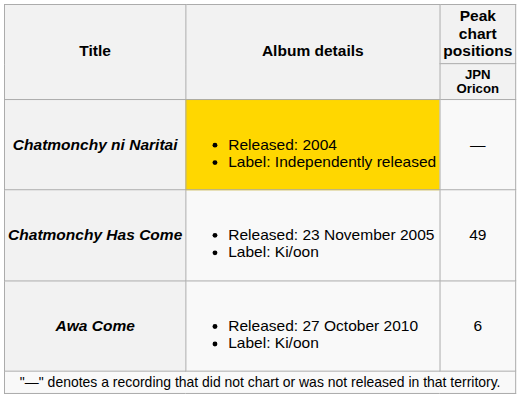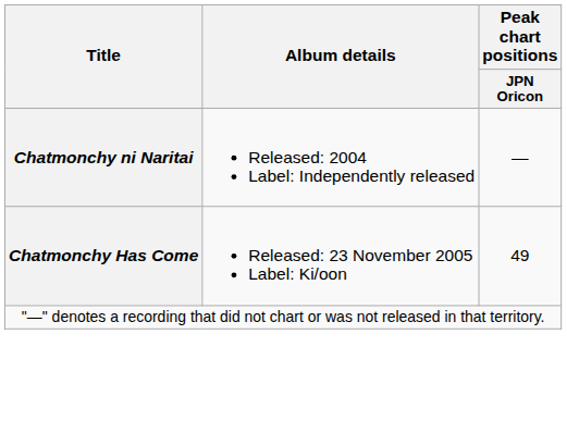Chatmonchy ni Naritai | Album details: gold background -> no background
- row: Awa Come | Released: 27 October 2010 Label: Ki/oon | 6
